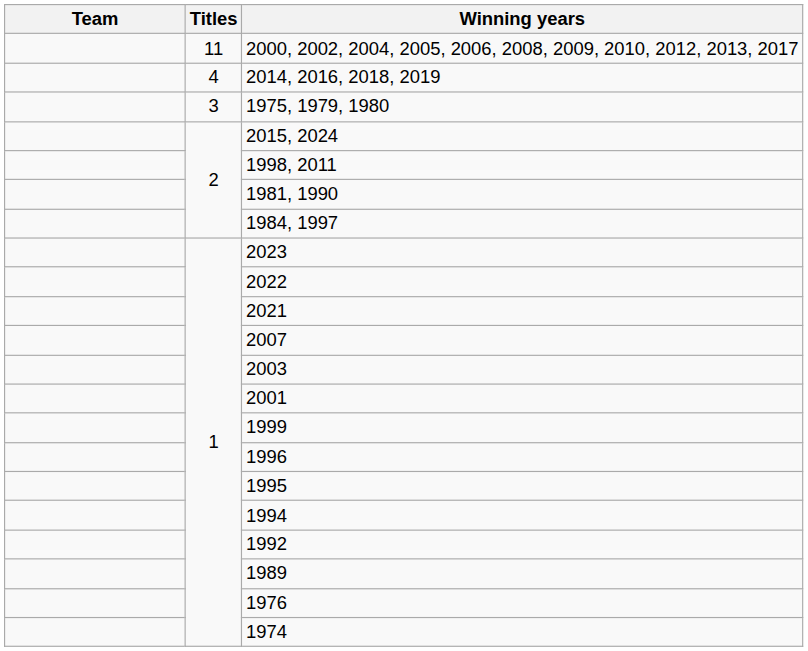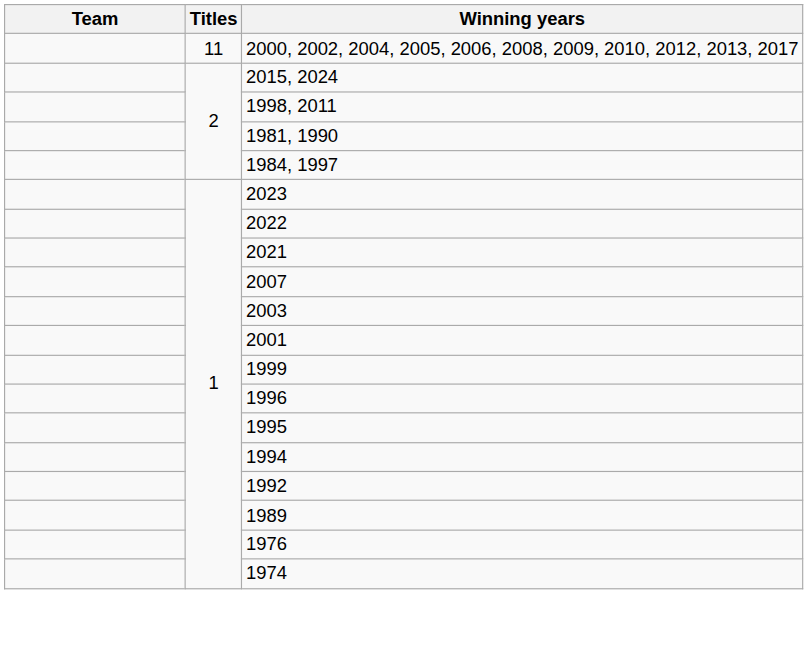- row: 4 | 2014, 2016, 2018, 2019
- row: 3 | 1975, 1979, 1980
